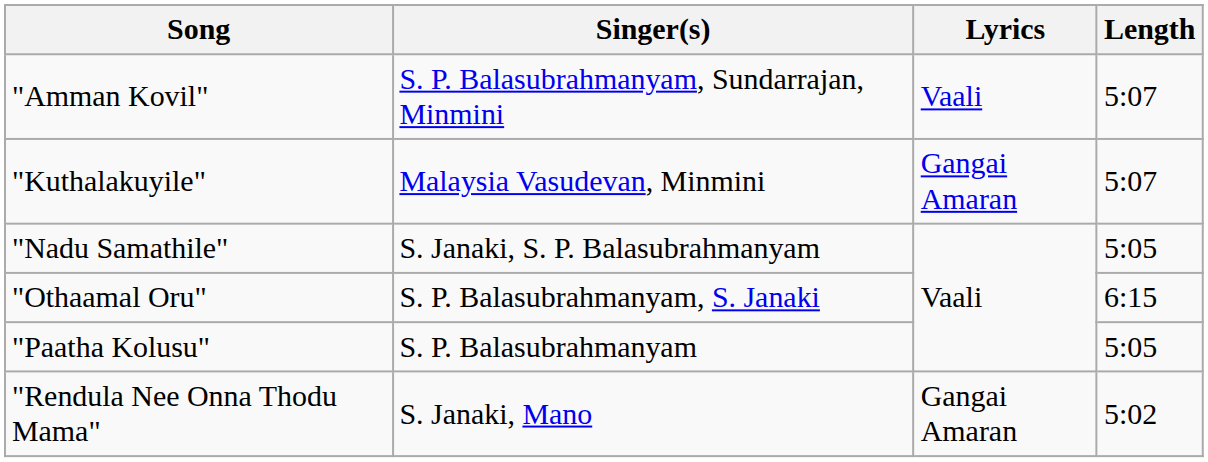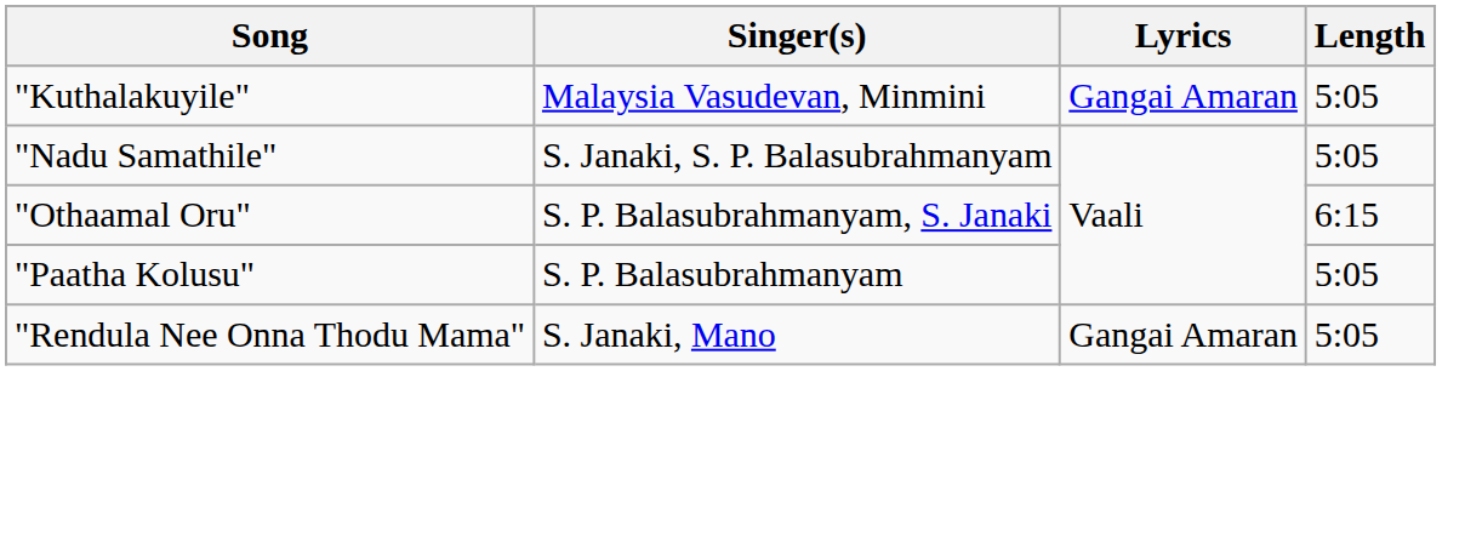- row: "Amman Kovil" | S. P. Balasubrahmanyam, Sundarrajan, Minmini | Vaali | 5:07
"Kuthalakuyile" | Length: 5:07 -> 5:05
"Rendula Nee Onna Thodu Mama" | Length: 5:02 -> 5:05
